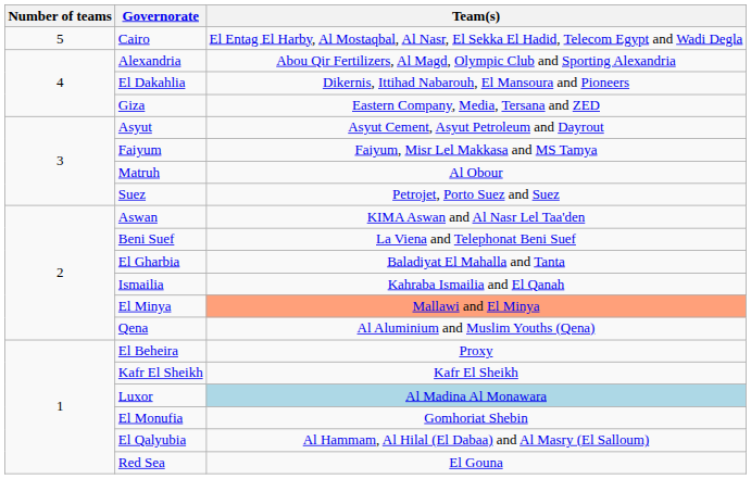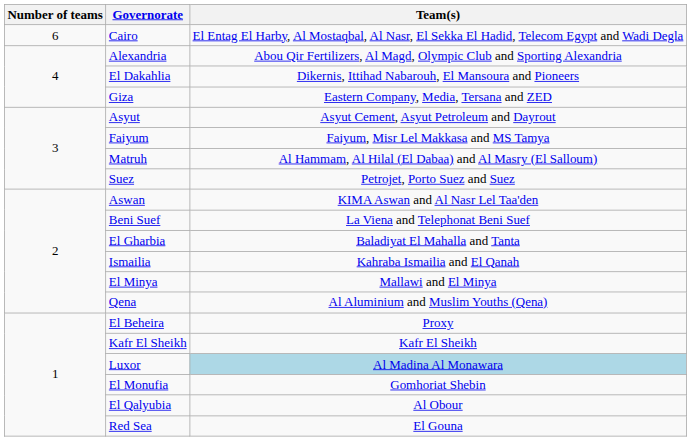Cairo | Number of teams: 5 -> 6
Matruh | Team(s): Al Obour -> Al Hammam, Al Hilal (El Dabaa) and Al Masry (El Salloum)
El Minya | Team(s): lightsalmon background -> no background
El Qalyubia | Team(s): Al Hammam, Al Hilal (El Dabaa) and Al Masry (El Salloum) -> Al Obour
